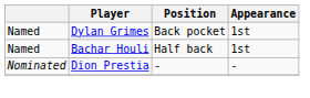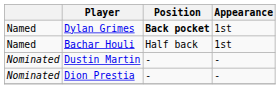Dylan Grimes | Position: normal -> bold
+ row: Nominated | Dustin Martin | - | -
